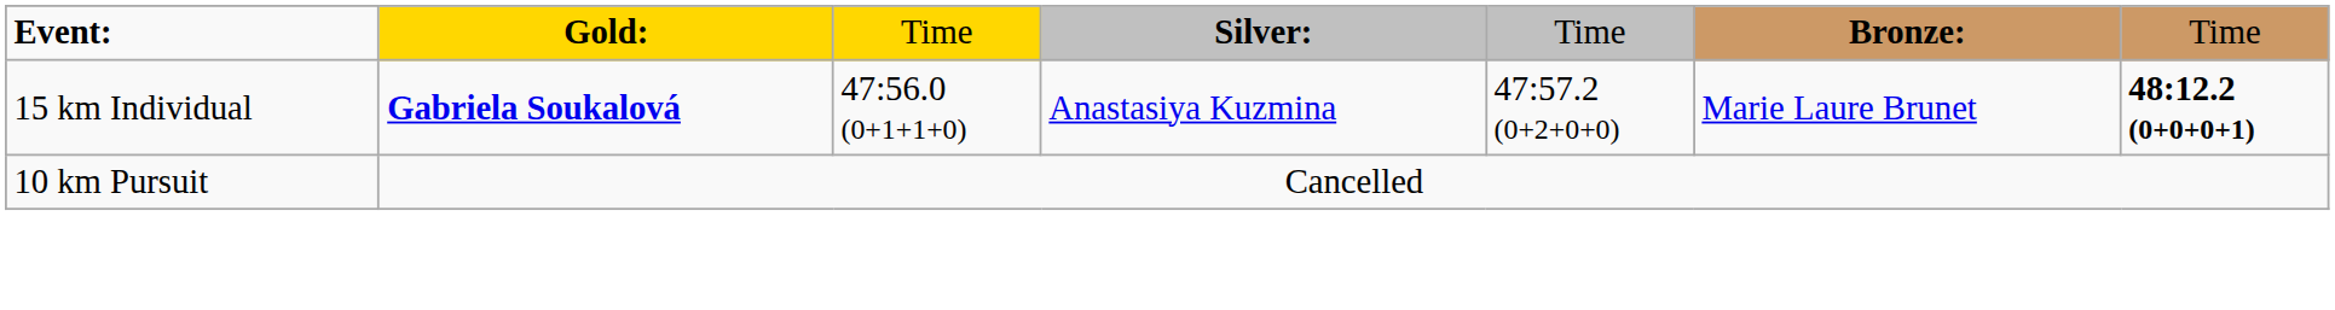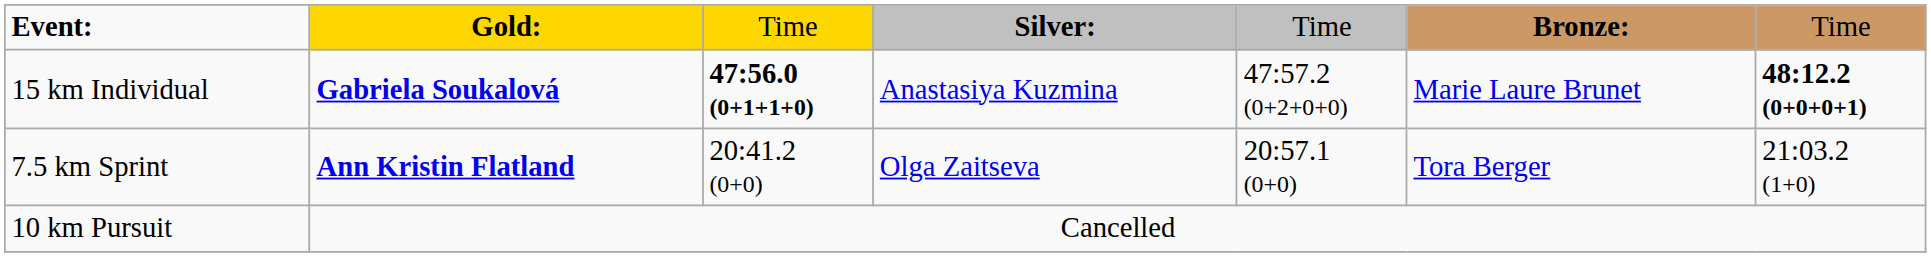15 km Individual | column 3: normal -> bold
+ row: 7.5 km Sprint | Ann Kristin Flatland | 20:41.2 (0+0) | Olga Zaitseva | 20:57.1 (0+0) | Tora Berger | 21:03.2 (1+0)
